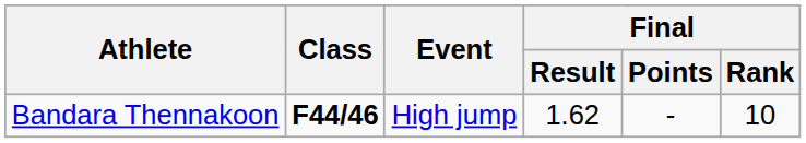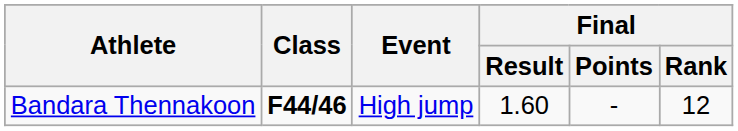Bandara Thennakoon | Final / Result: 1.62 -> 1.60
Bandara Thennakoon | Final / Rank: 10 -> 12
